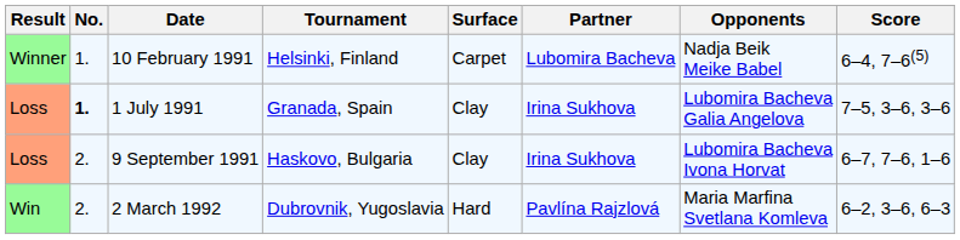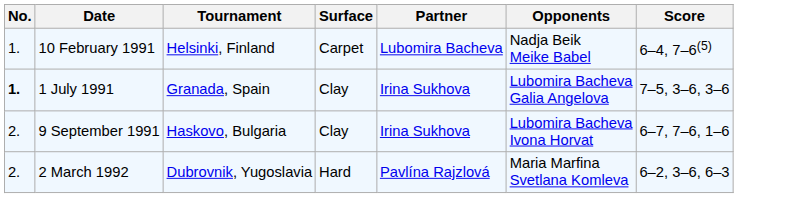- column: Result | Winner | Loss | Loss | Win
